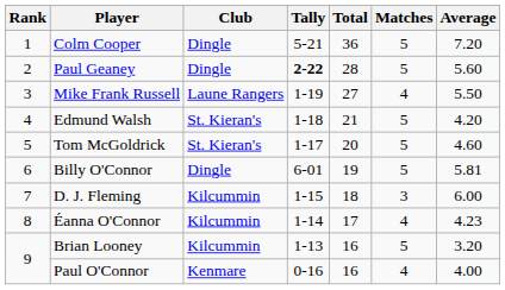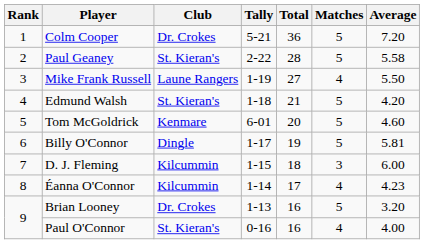Colm Cooper | Club: Dingle -> Dr. Crokes
Paul Geaney | Club: Dingle -> St. Kieran's
Paul Geaney | Tally: bold -> normal
Paul Geaney | Average: 5.60 -> 5.58
Tom McGoldrick | Club: St. Kieran's -> Kenmare
Tom McGoldrick | Tally: 1-17 -> 6-01
Billy O'Connor | Tally: 6-01 -> 1-17
Brian Looney | Club: Kilcummin -> Dr. Crokes
Paul O'Connor | Club: Kenmare -> St. Kieran's
